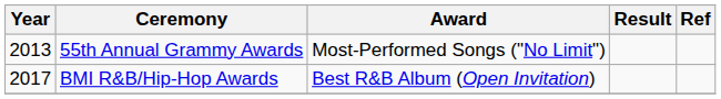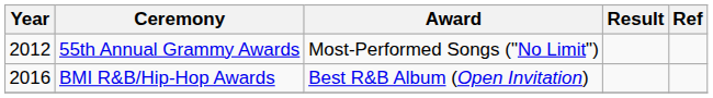55th Annual Grammy Awards | Year: 2013 -> 2012
BMI R&B/Hip-Hop Awards | Year: 2017 -> 2016
